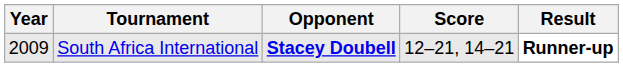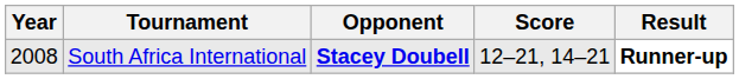South Africa International | Year: 2009 -> 2008
